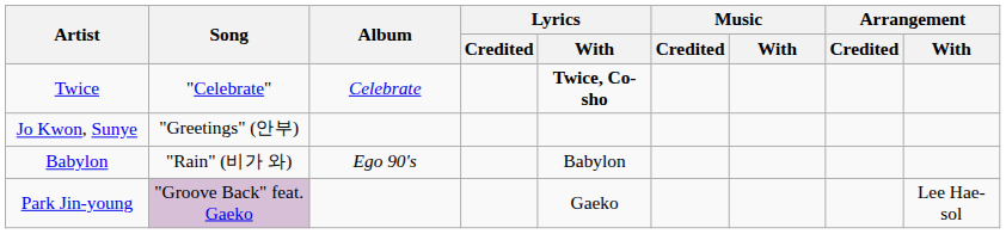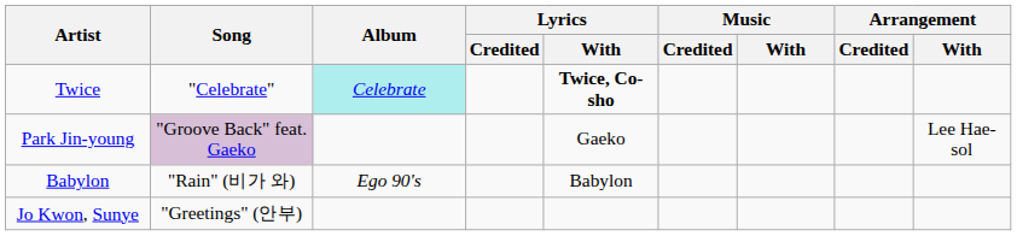Twice | Album: no background -> paleturquoise background
rows swapped: Park Jin-young <-> Jo Kwon, Sunye
